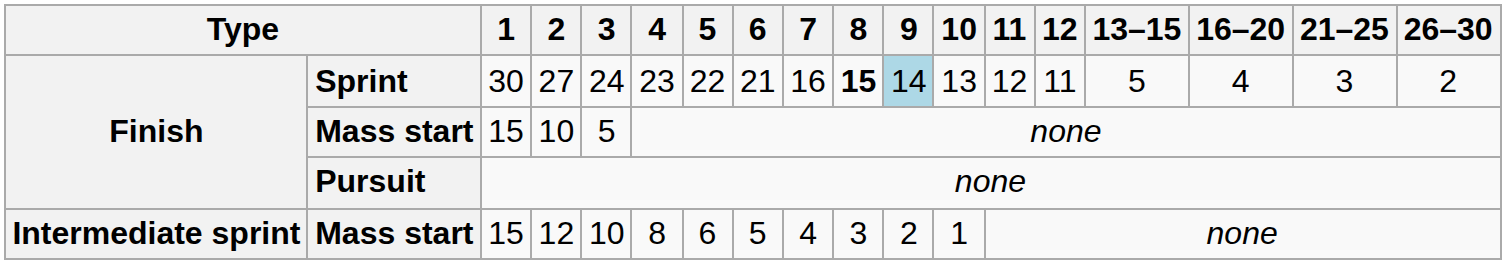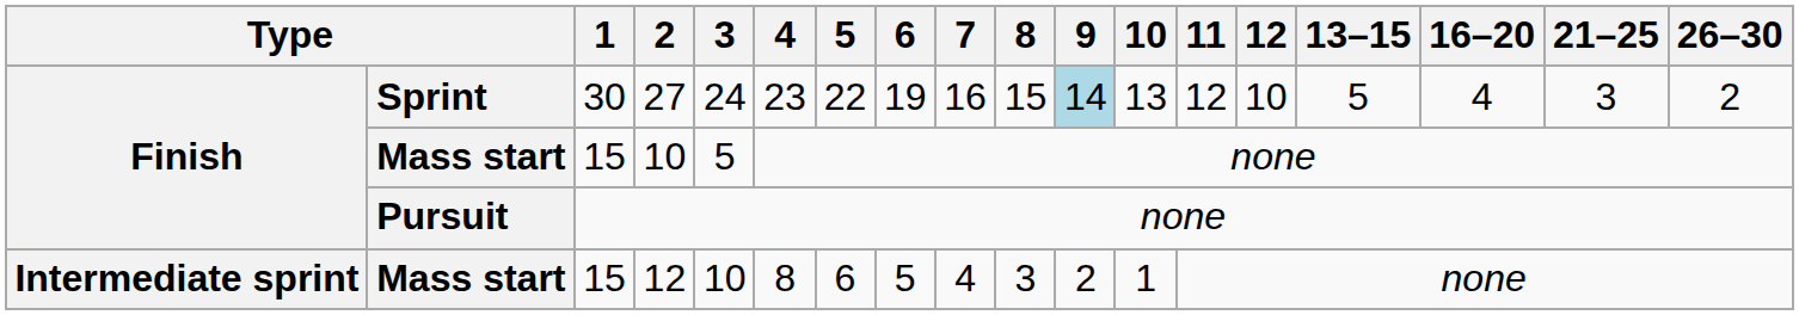27 | 6: 21 -> 19
27 | 8: bold -> normal
27 | 12: 11 -> 10
